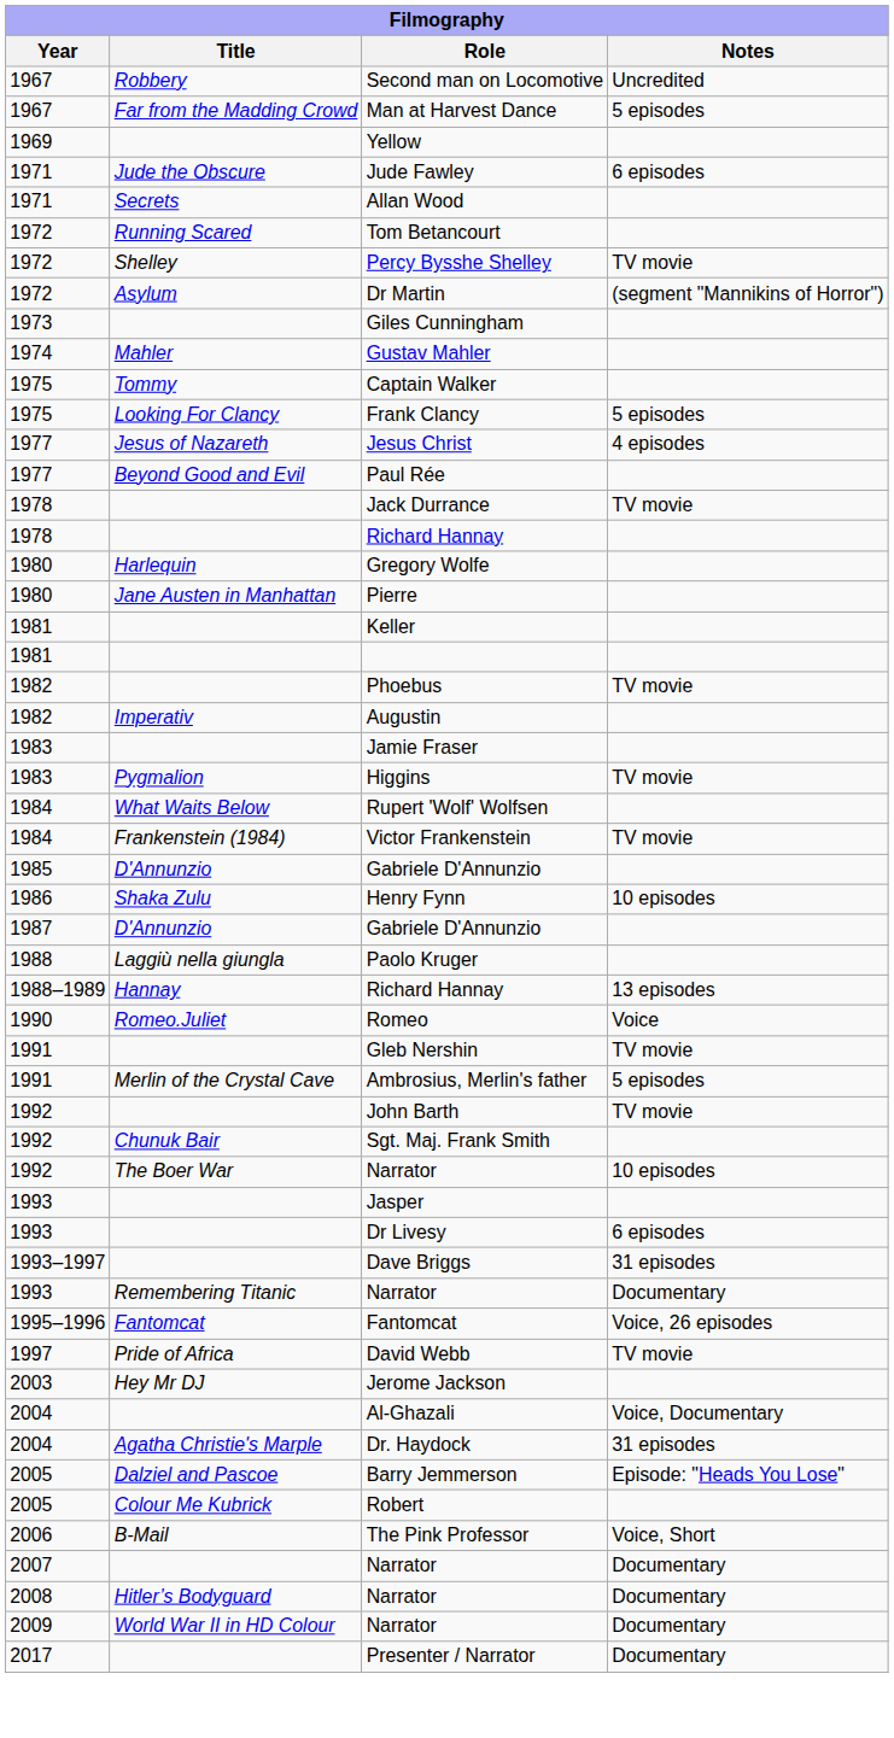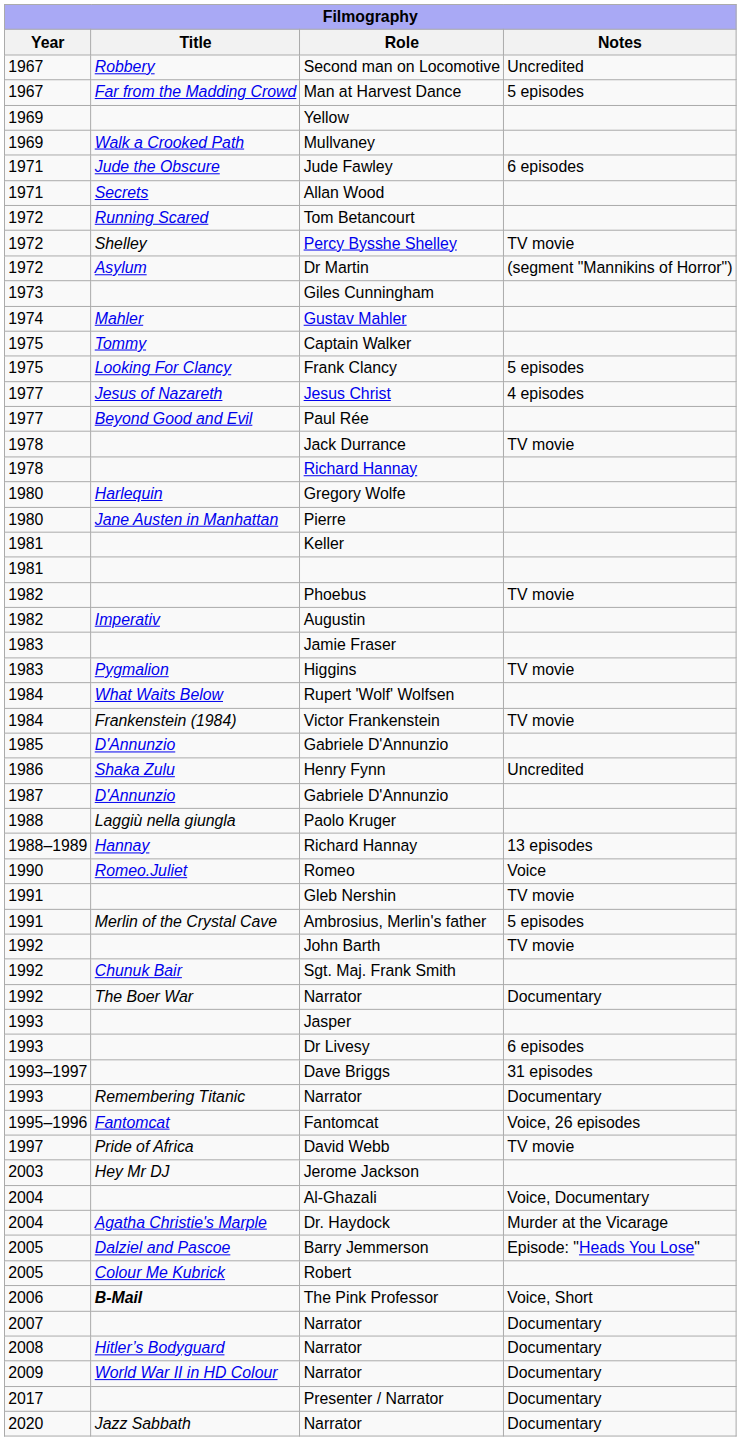+ row: 1969 | Walk a Crooked Path | Mullvaney
Henry Fynn | Notes: 10 episodes -> Uncredited
1992 / Narrator | Notes: 10 episodes -> Documentary
Dr. Haydock | Notes: 31 episodes -> Murder at the Vicarage
The Pink Professor | Title: normal -> bold
+ row: 2020 | Jazz Sabbath | Narrator | Documentary
